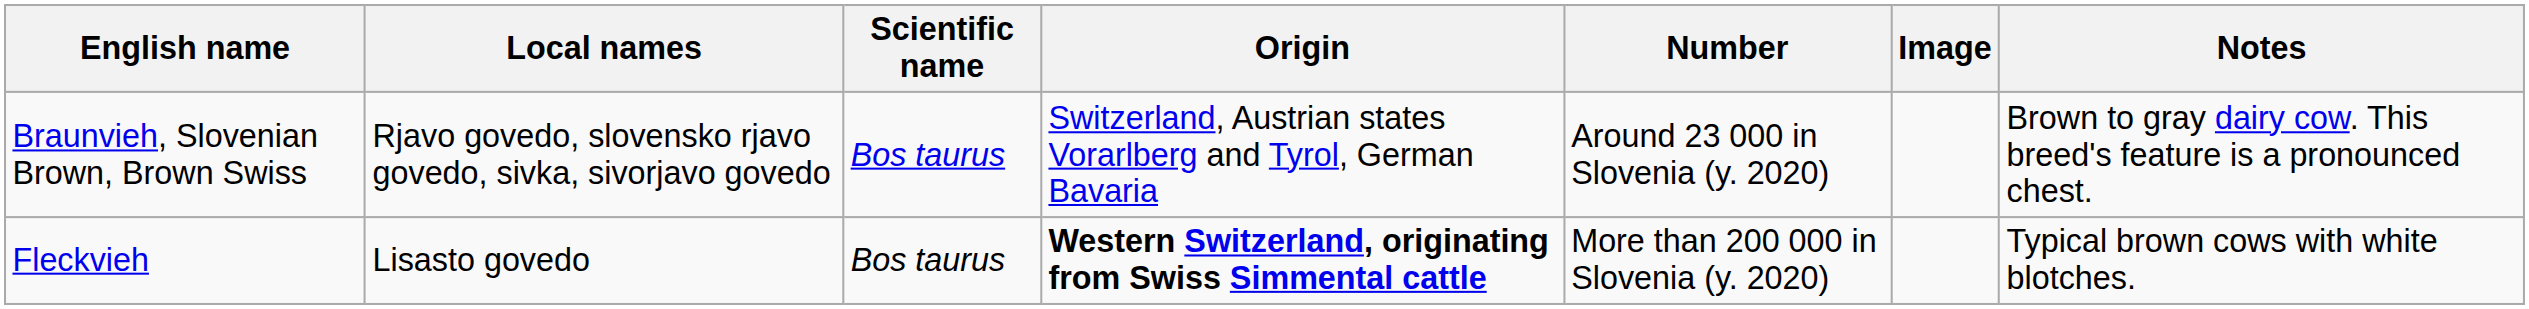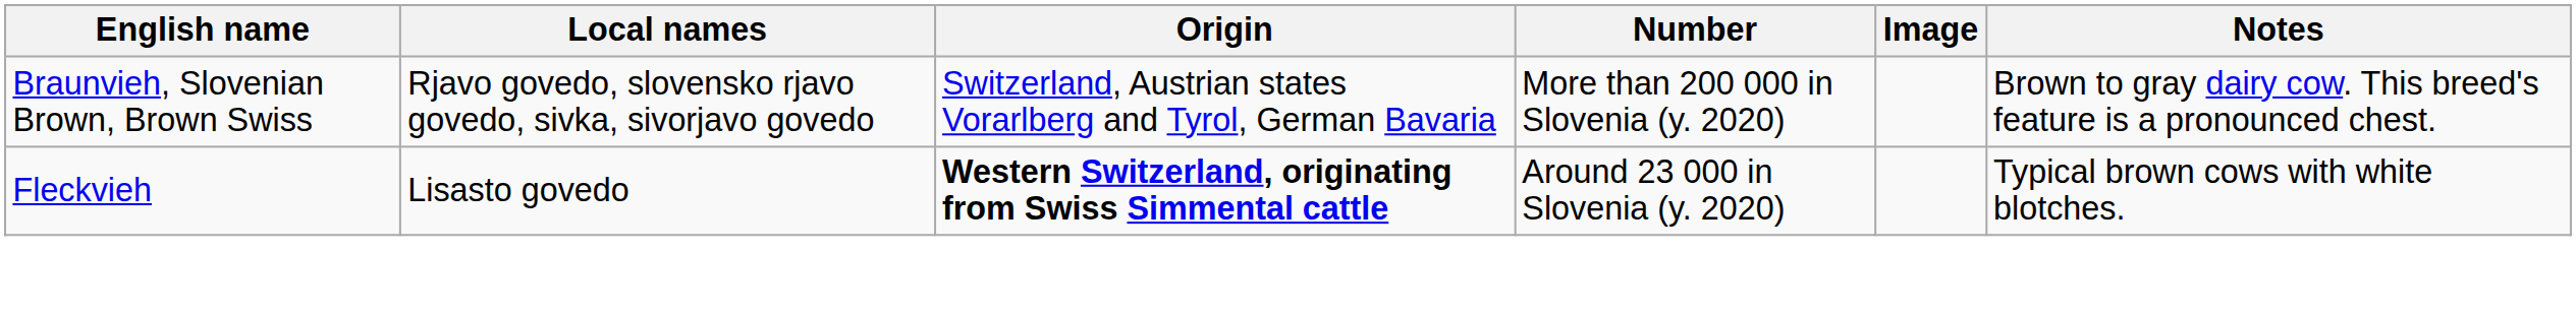- column: Scientific name | Bos taurus | Bos taurus
Braunvieh, Slovenian Brown, Brown Swiss | Number: Around 23 000 in Slovenia (y. 2020) -> More than 200 000 in Slovenia (y. 2020)
Fleckvieh | Number: More than 200 000 in Slovenia (y. 2020) -> Around 23 000 in Slovenia (y. 2020)
